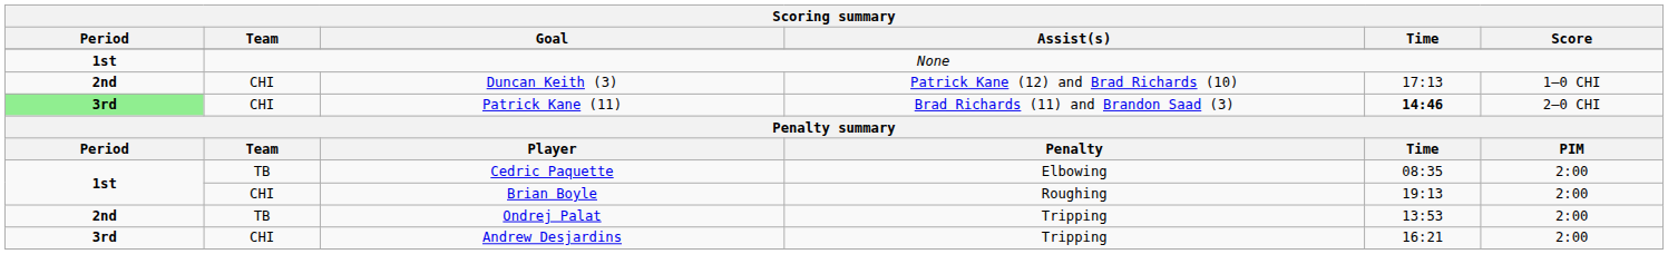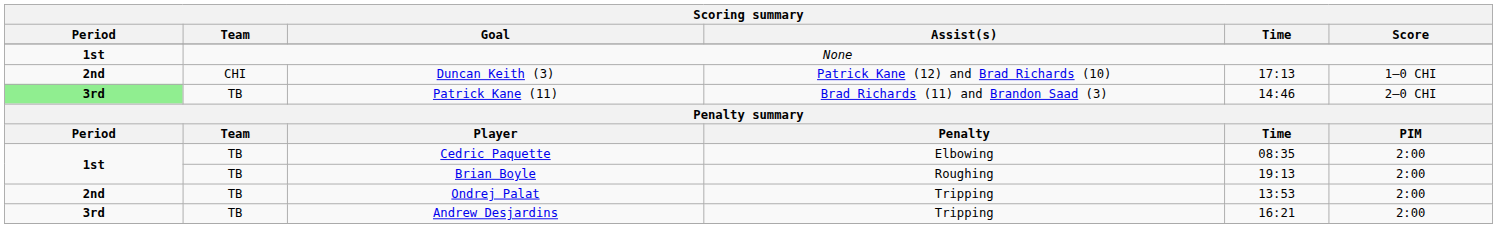Patrick Kane (11) | Team: CHI -> TB
Patrick Kane (11) | Time: bold -> normal
Brian Boyle | Team: CHI -> TB
Andrew Desjardins | Team: CHI -> TB
